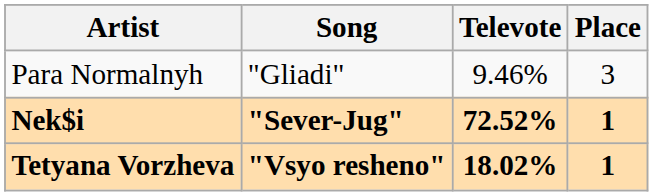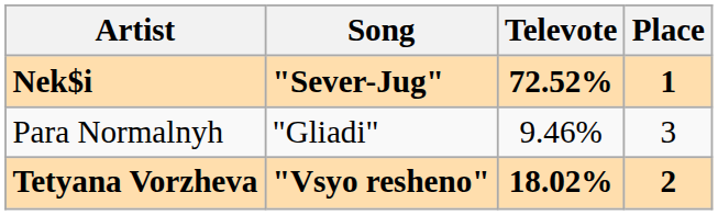rows swapped: Nek$i <-> Para Normalnyh
Tetyana Vorzheva | Place: 1 -> 2
